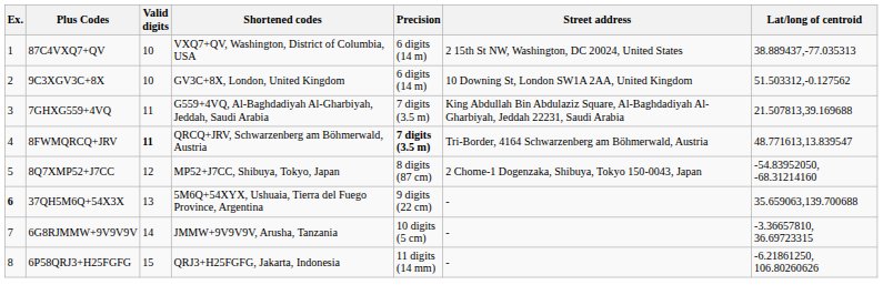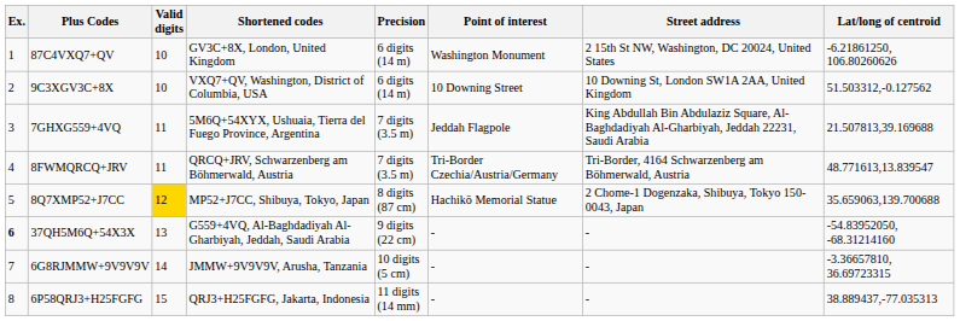+ column: Point of interest | Washington Monument | 10 Downing Street | Jeddah Flagpole | Tri-Border Czechia/Austria/Germany | Hachikō Memorial Statue | - | - | -
87C4VXQ7+QV | Shortened codes: VXQ7+QV, Washington, District of Columbia, USA -> GV3C+8X, London, United Kingdom
87C4VXQ7+QV | Lat/long of centroid: 38.889437,-77.035313 -> -6.21861250, 106.80260626
9C3XGV3C+8X | Shortened codes: GV3C+8X, London, United Kingdom -> VXQ7+QV, Washington, District of Columbia, USA
7GHXG559+4VQ | Shortened codes: G559+4VQ, Al-Baghdadiyah Al-Gharbiyah, Jeddah, Saudi Arabia -> 5M6Q+54XYX, Ushuaia, Tierra del Fuego Province, Argentina
8FWMQRCQ+JRV | Valid digits: bold -> normal
8FWMQRCQ+JRV | Precision: bold -> normal
8Q7XMP52+J7CC | Valid digits: no background -> gold background
8Q7XMP52+J7CC | Lat/long of centroid: -54.83952050, -68.31214160 -> 35.659063,139.700688
37QH5M6Q+54X3X | Shortened codes: 5M6Q+54XYX, Ushuaia, Tierra del Fuego Province, Argentina -> G559+4VQ, Al-Baghdadiyah Al-Gharbiyah, Jeddah, Saudi Arabia
37QH5M6Q+54X3X | Lat/long of centroid: 35.659063,139.700688 -> -54.83952050, -68.31214160
6P58QRJ3+H25FGFG | Lat/long of centroid: -6.21861250, 106.80260626 -> 38.889437,-77.035313
